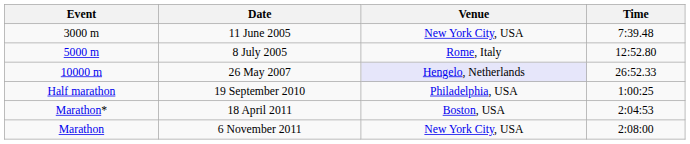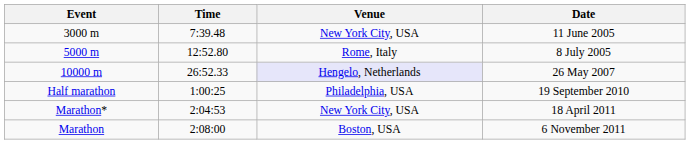columns swapped: Time <-> Date
Marathon* | Venue: Boston, USA -> New York City, USA
Marathon | Venue: New York City, USA -> Boston, USA
